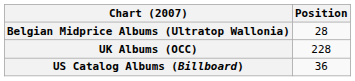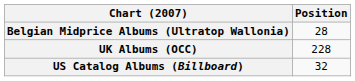US Catalog Albums (Billboard) | Position: 36 -> 32
